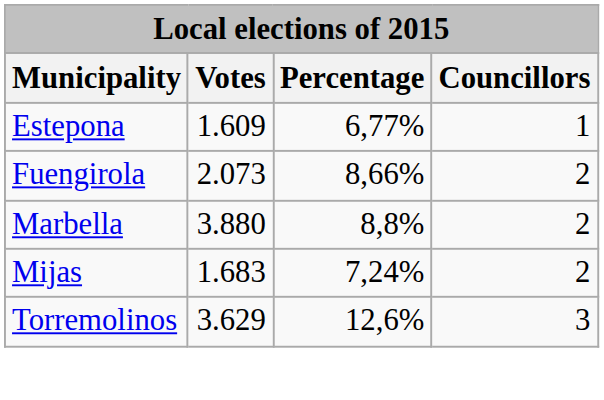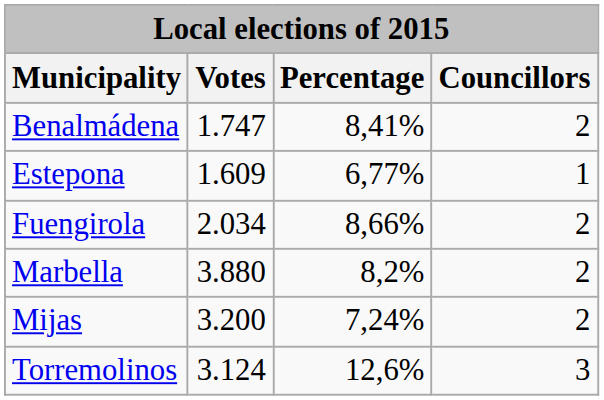+ row: Benalmádena | 1.747 | 8,41% | 2
Fuengirola | Votes: 2.073 -> 2.034
Marbella | Percentage: 8,8% -> 8,2%
Mijas | Votes: 1.683 -> 3.200
Torremolinos | Votes: 3.629 -> 3.124
